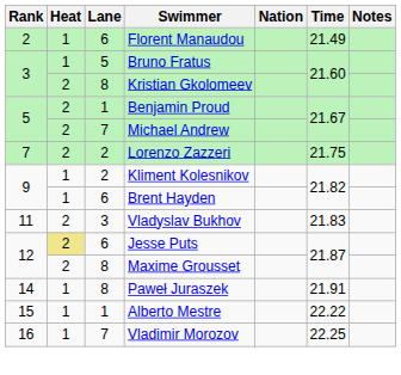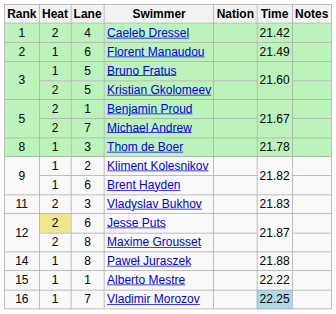+ row: 1 | 2 | 4 | Caeleb Dressel | 21.42
Kristian Gkolomeev | Lane: 8 -> 5
- row: 7 | 2 | 2 | Lorenzo Zazzeri | 21.75
+ row: 8 | 1 | 3 | Thom de Boer | 21.78
Paweł Juraszek | Time: 21.91 -> 21.88
Vladimir Morozov | Time: no background -> lightblue background
